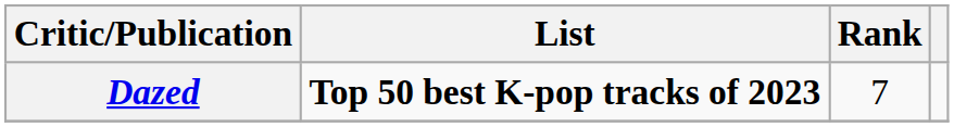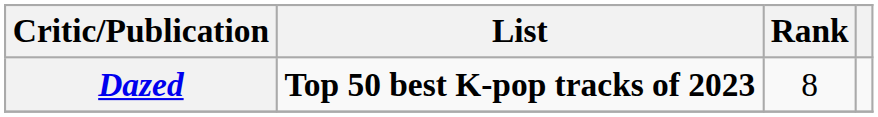Dazed | Rank: 7 -> 8
